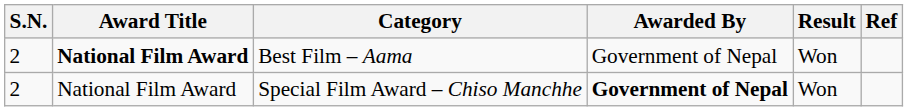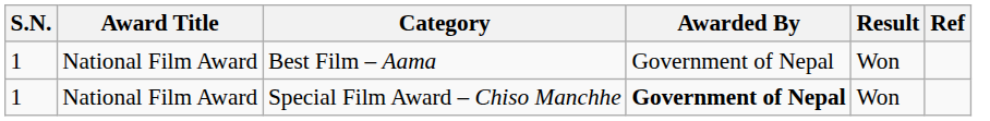Best Film – Aama | S.N.: 2 -> 1
Best Film – Aama | Award Title: bold -> normal
Special Film Award – Chiso Manchhe | S.N.: 2 -> 1
